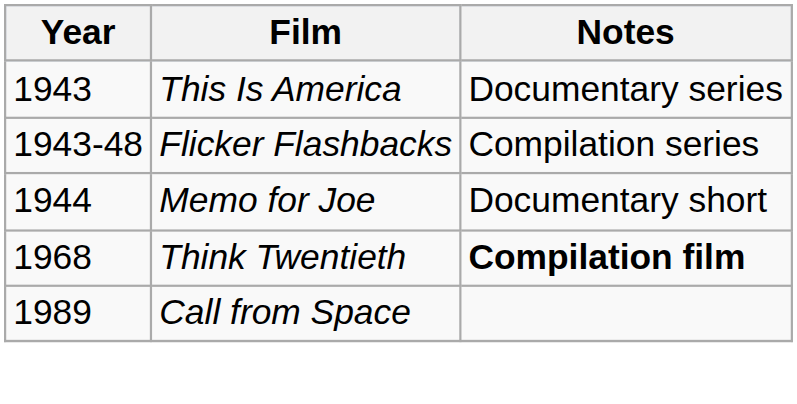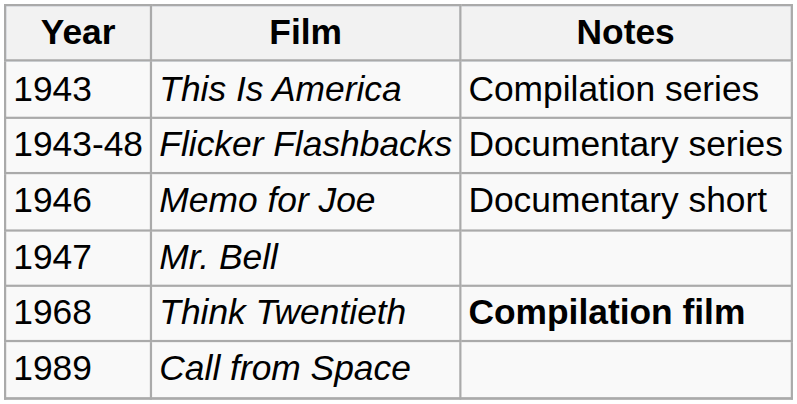This Is America | Notes: Documentary series -> Compilation series
Flicker Flashbacks | Notes: Compilation series -> Documentary series
Memo for Joe | Year: 1944 -> 1946
+ row: 1947 | Mr. Bell
